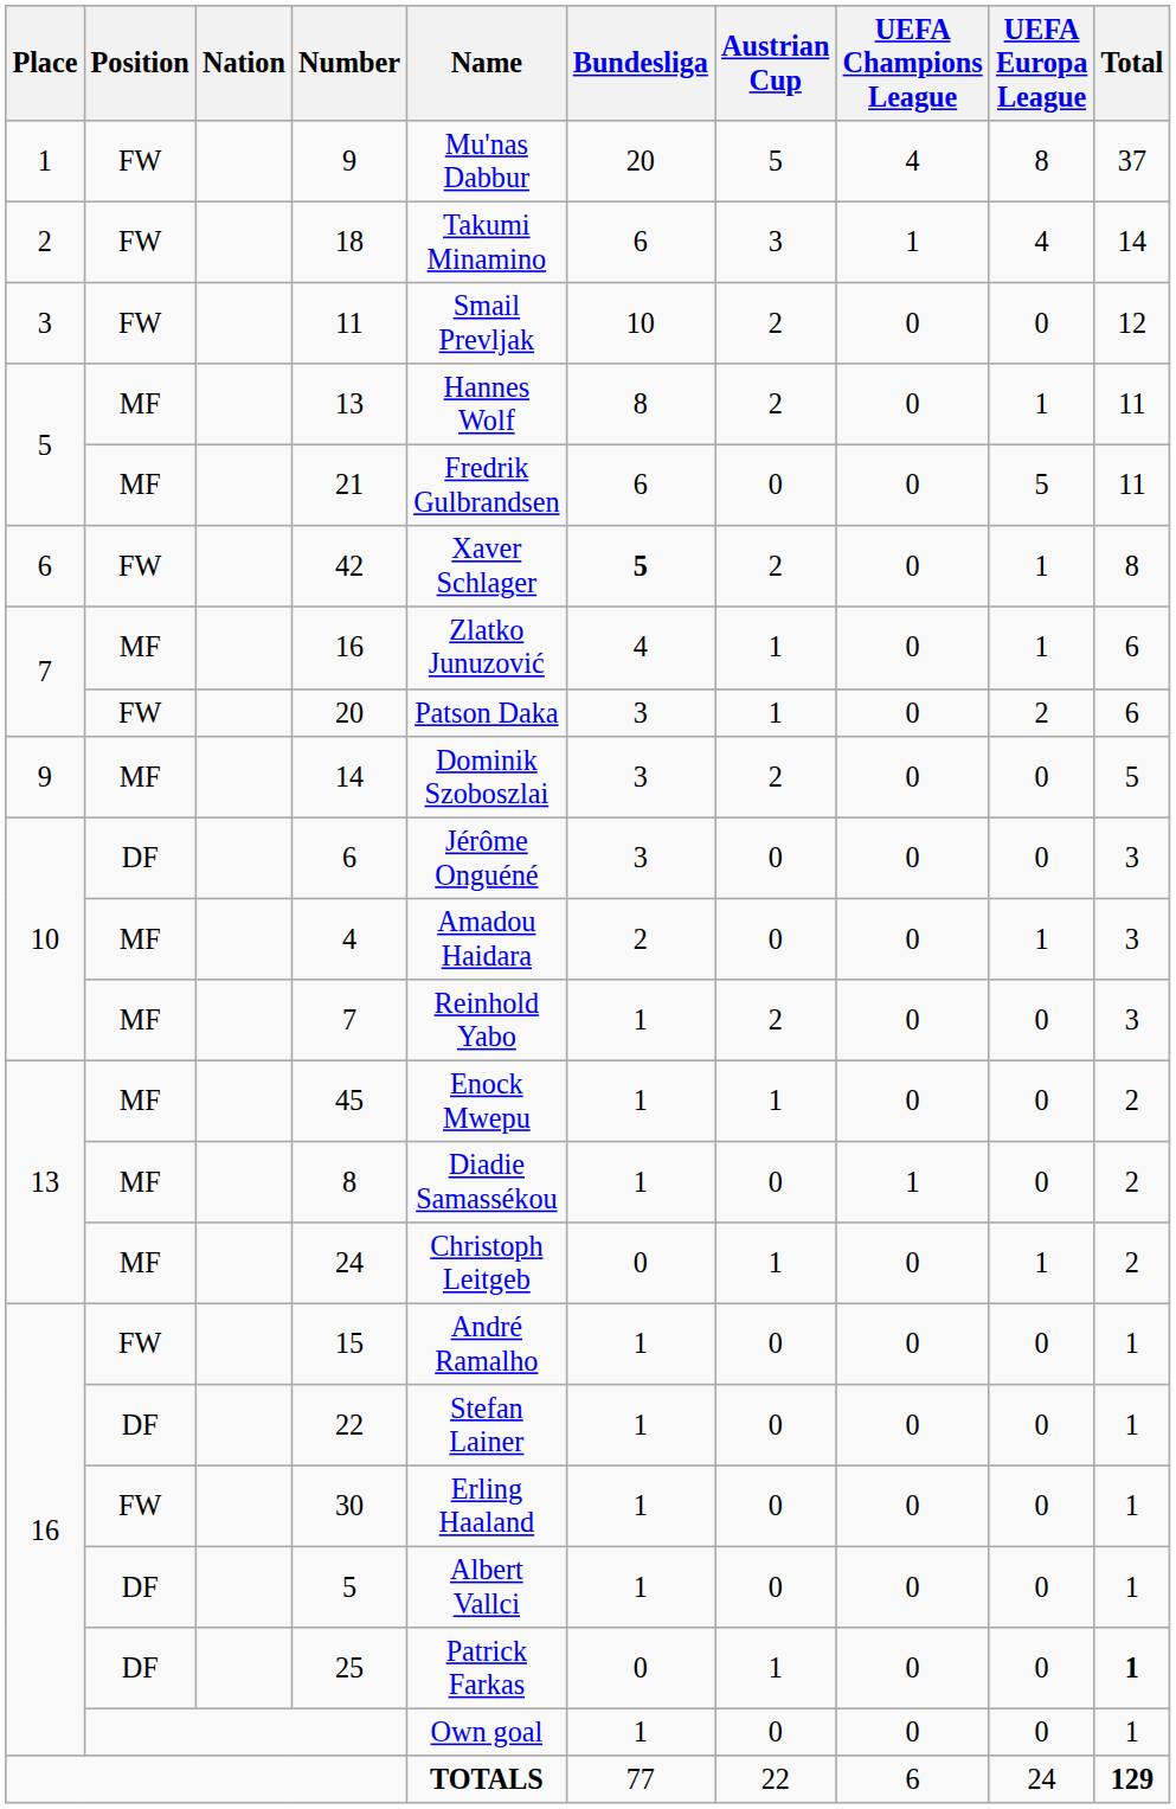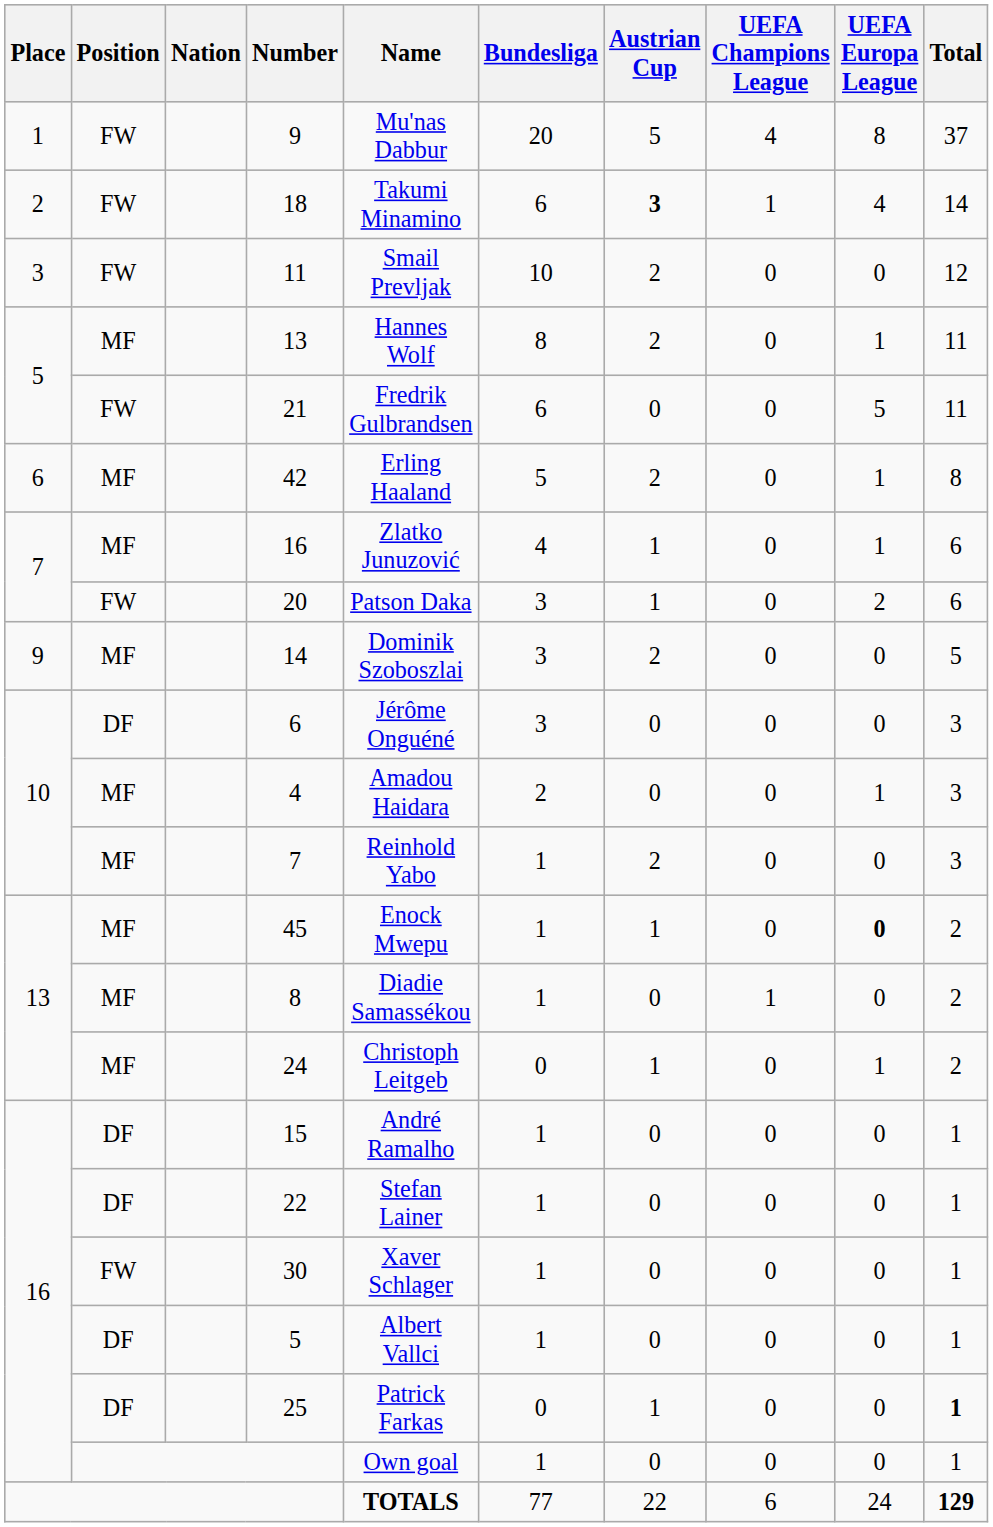18 | Austrian Cup: normal -> bold
21 | Position: MF -> FW
42 | Position: FW -> MF
42 | Name: Xaver Schlager -> Erling Haaland
42 | Bundesliga: bold -> normal
45 | UEFA Europa League: normal -> bold
15 | Position: FW -> DF
30 | Name: Erling Haaland -> Xaver Schlager
